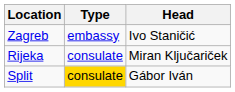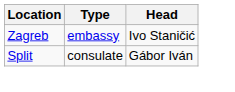- row: Rijeka | consulate | Miran Ključariček
Split | Type: gold background -> no background
